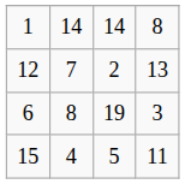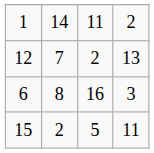1 | column 3: 14 -> 11
1 | column 4: 8 -> 2
6 | column 3: 19 -> 16
15 | column 2: 4 -> 2
